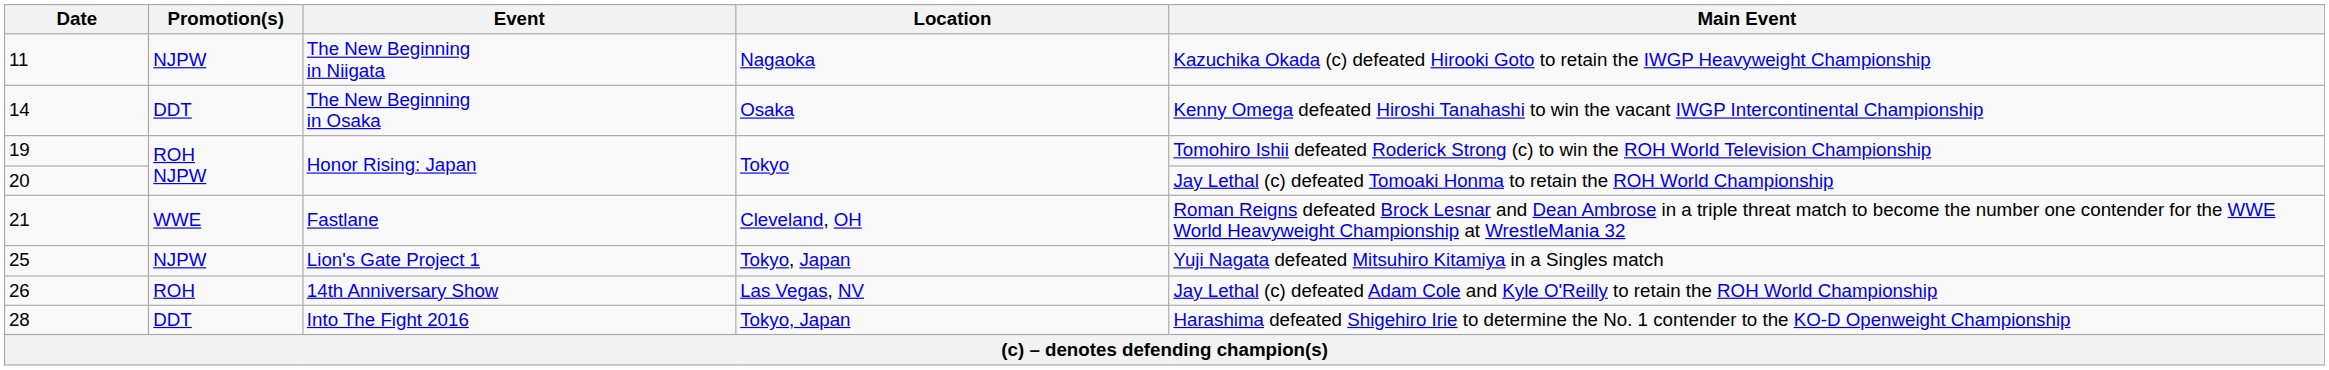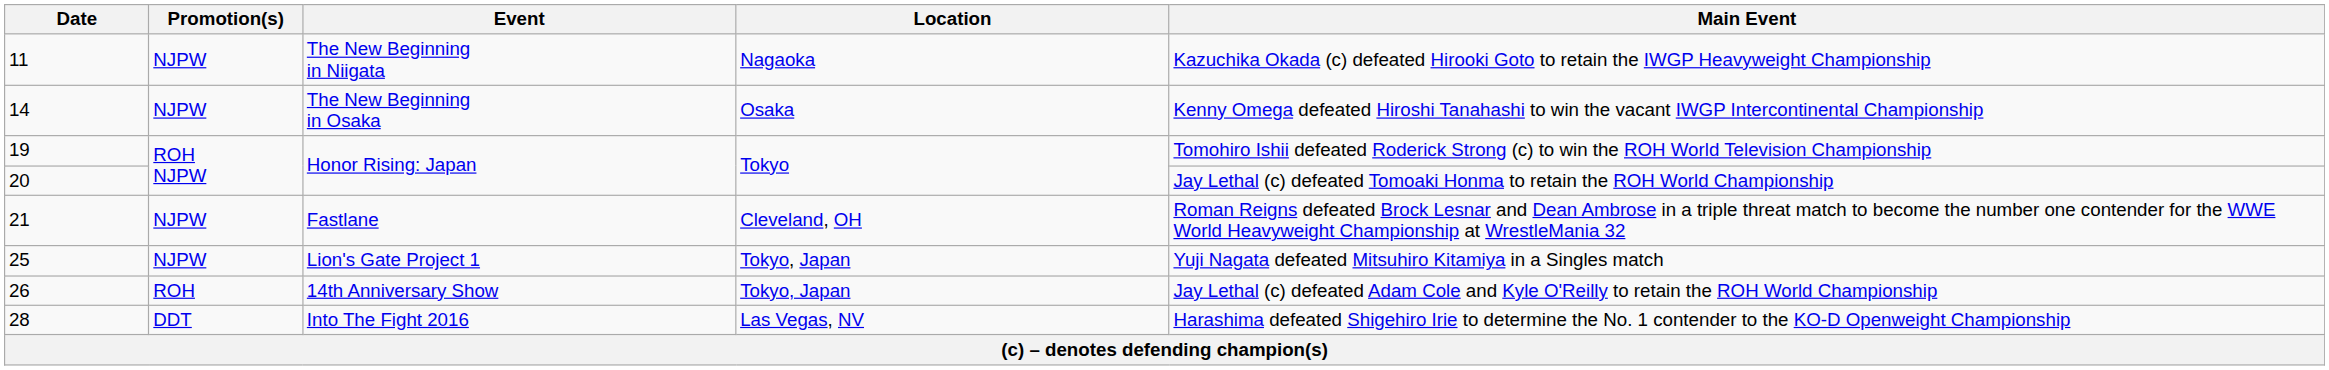14 | Promotion(s): DDT -> NJPW
21 | Promotion(s): WWE -> NJPW
26 | Location: Las Vegas, NV -> Tokyo, Japan
28 | Location: Tokyo, Japan -> Las Vegas, NV
